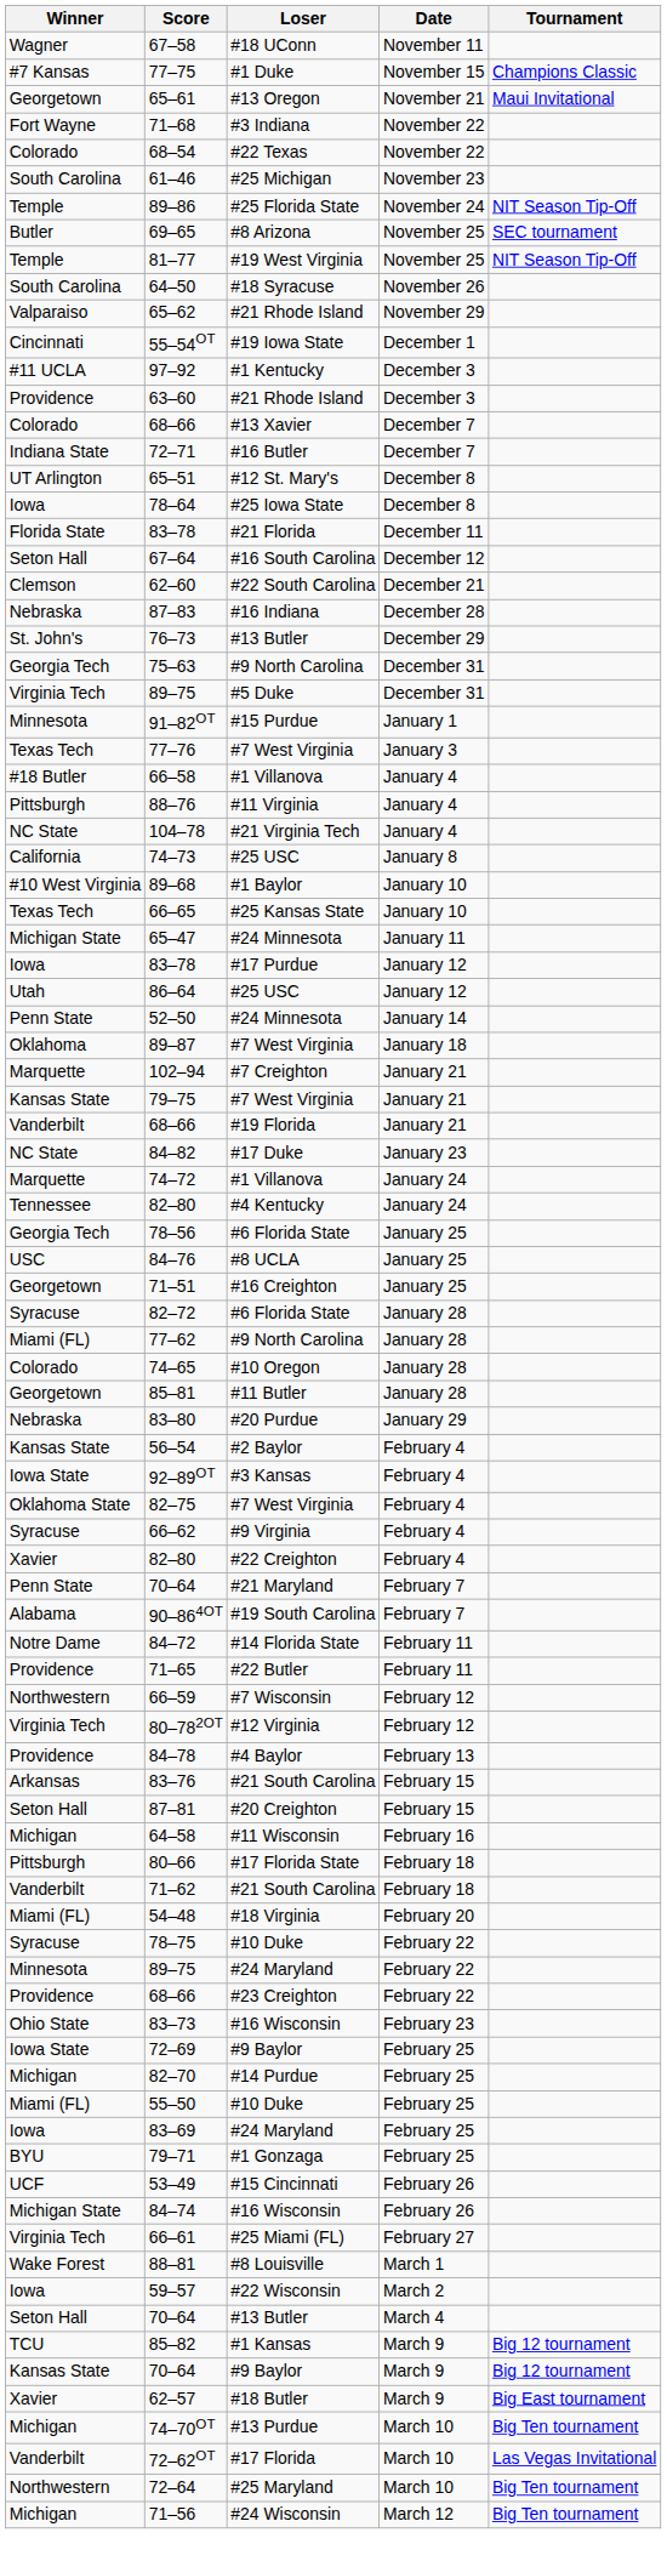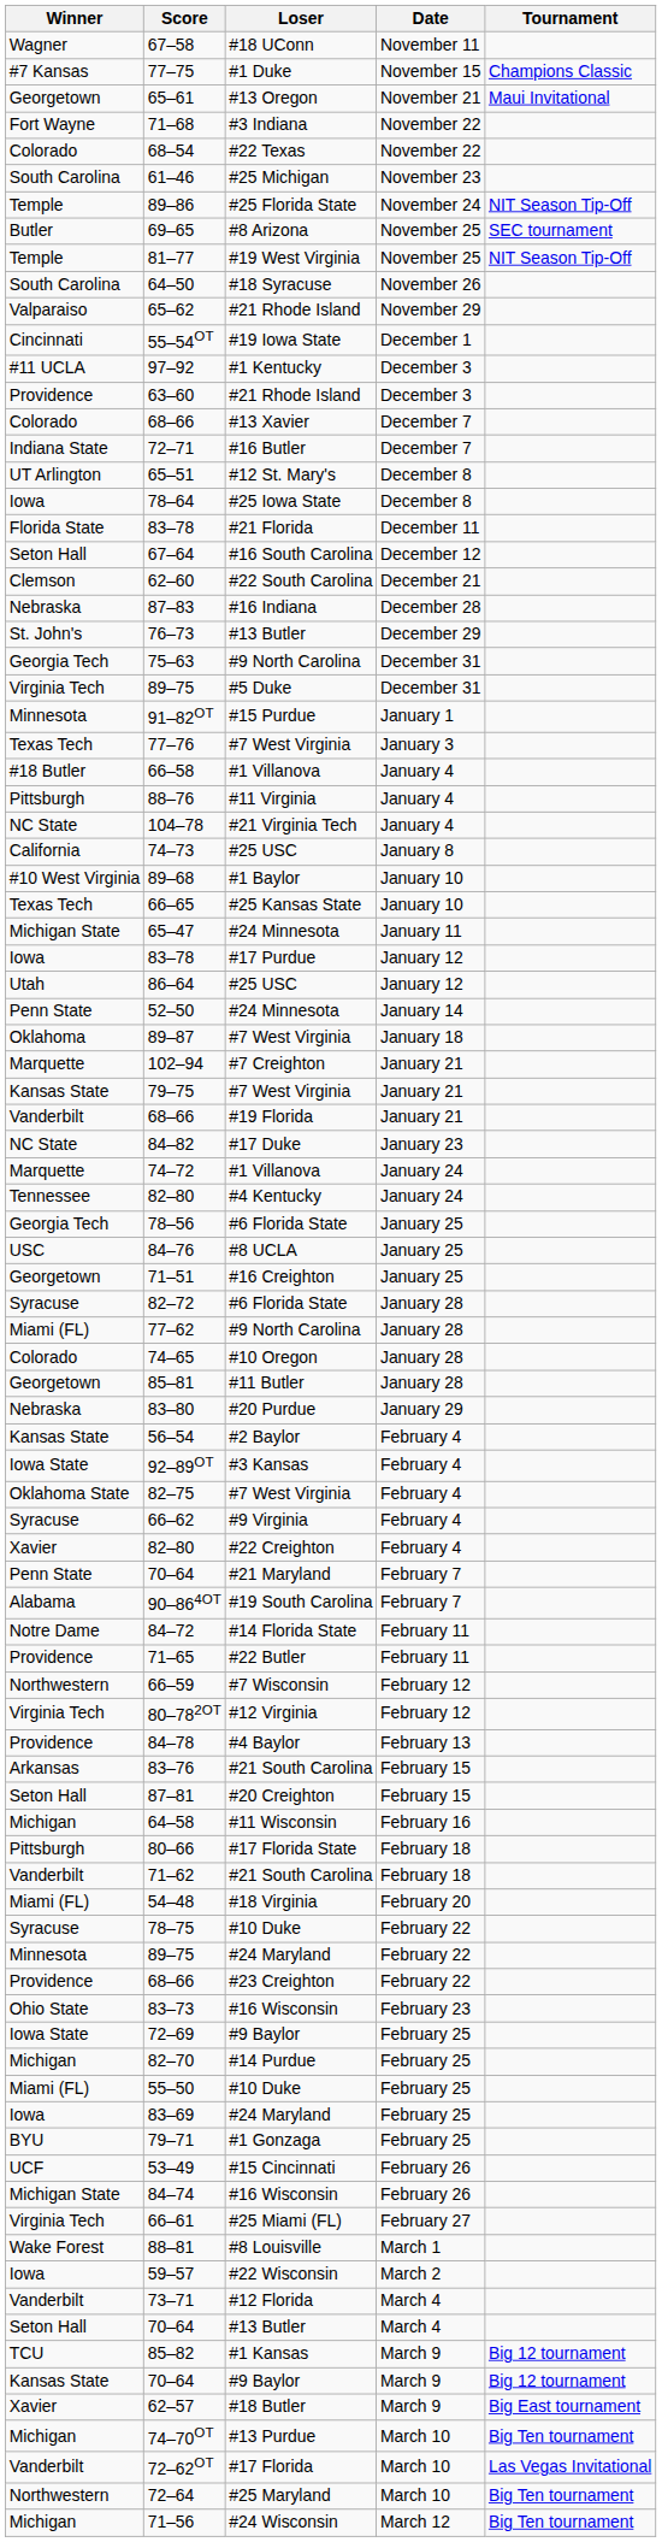+ row: Vanderbilt | 73–71 | #12 Florida | March 4
